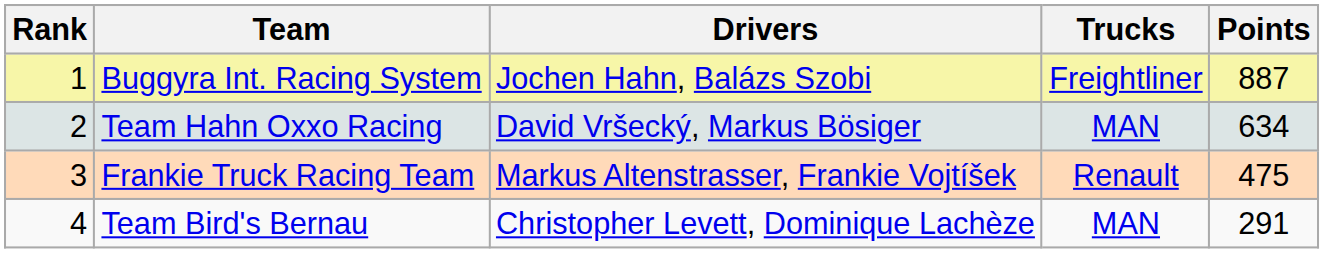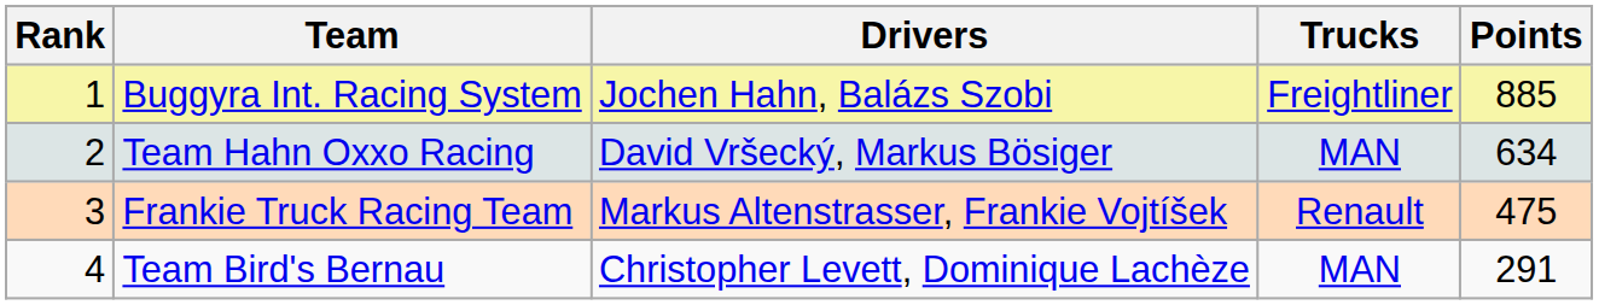Buggyra Int. Racing System | Points: 887 -> 885
